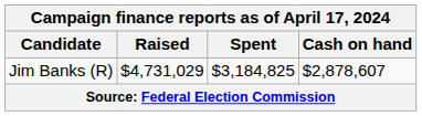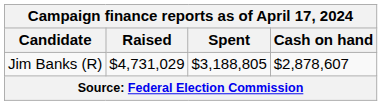Jim Banks (R) | Spent: $3,184,825 -> $3,188,805
